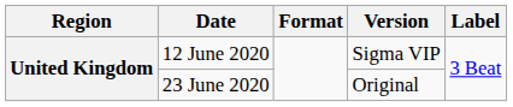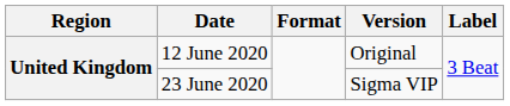12 June 2020 | Version: Sigma VIP -> Original
23 June 2020 | Version: Original -> Sigma VIP
